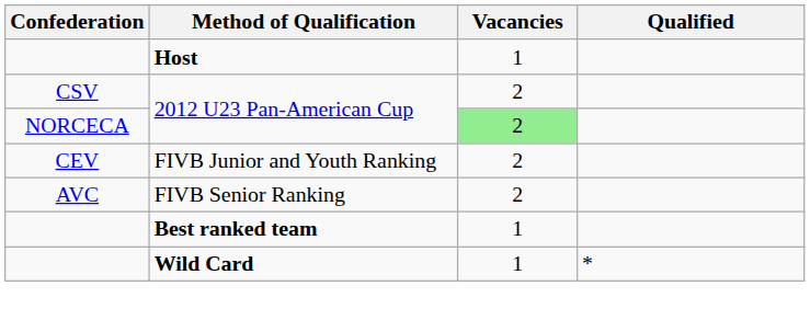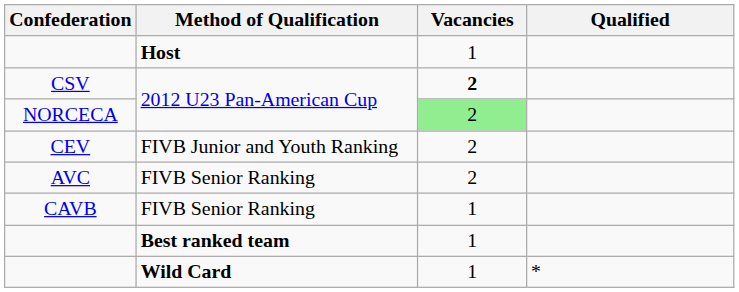CSV | Vacancies: normal -> bold
+ row: CAVB | FIVB Senior Ranking | 1
